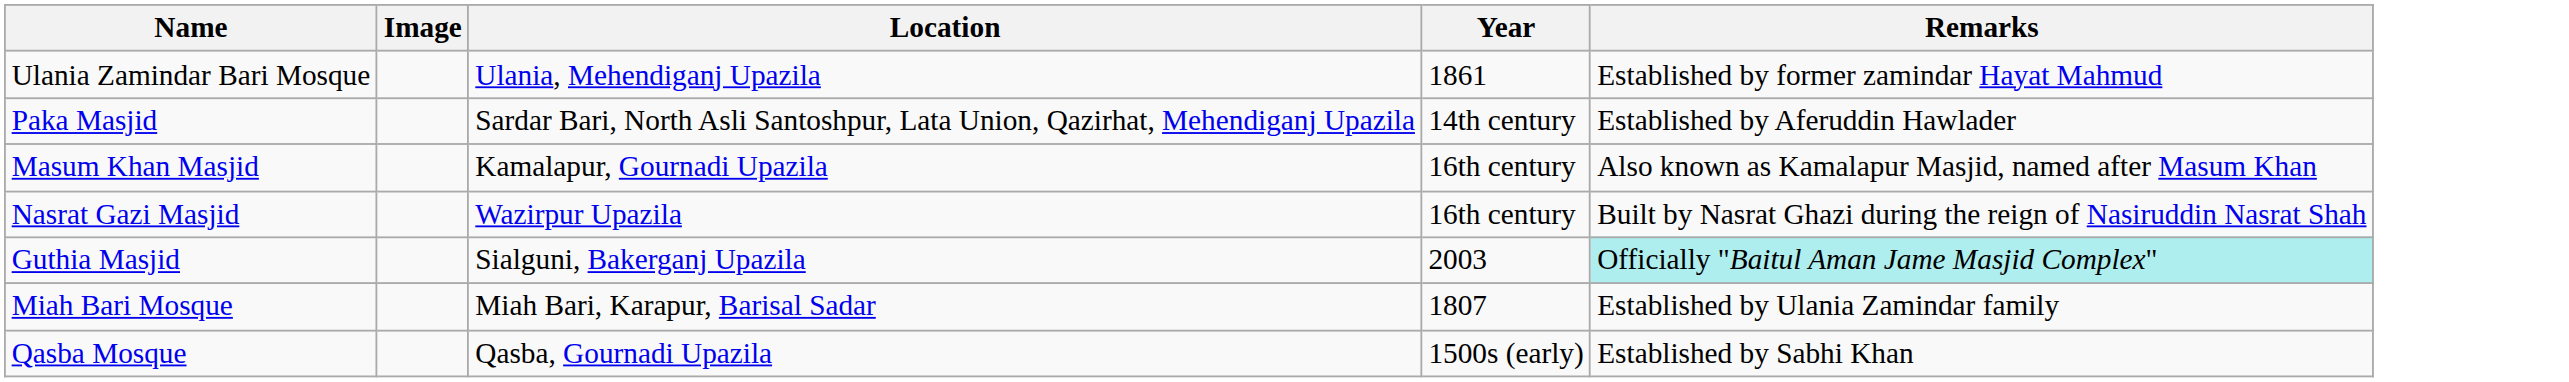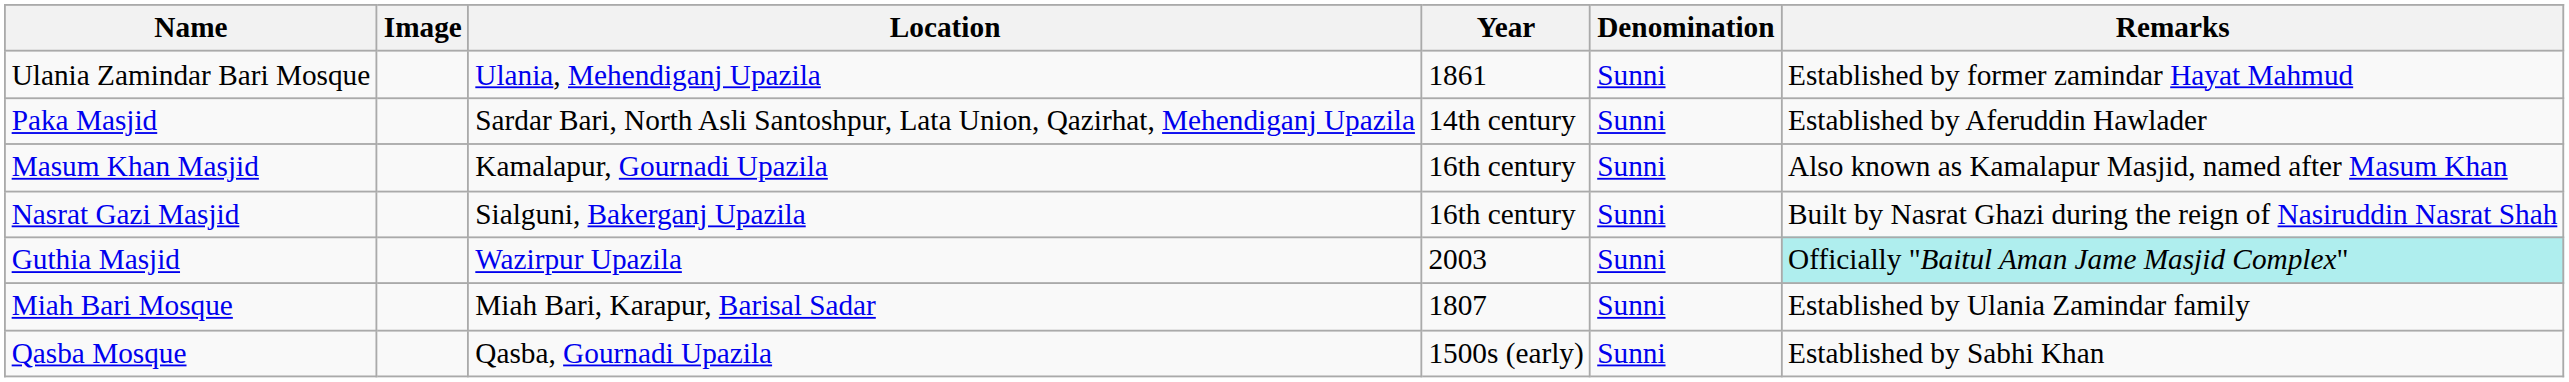+ column: Denomination | Sunni | Sunni | Sunni | Sunni | Sunni | Sunni | Sunni
Nasrat Gazi Masjid | Location: Wazirpur Upazila -> Sialguni, Bakerganj Upazila
Guthia Masjid | Location: Sialguni, Bakerganj Upazila -> Wazirpur Upazila
